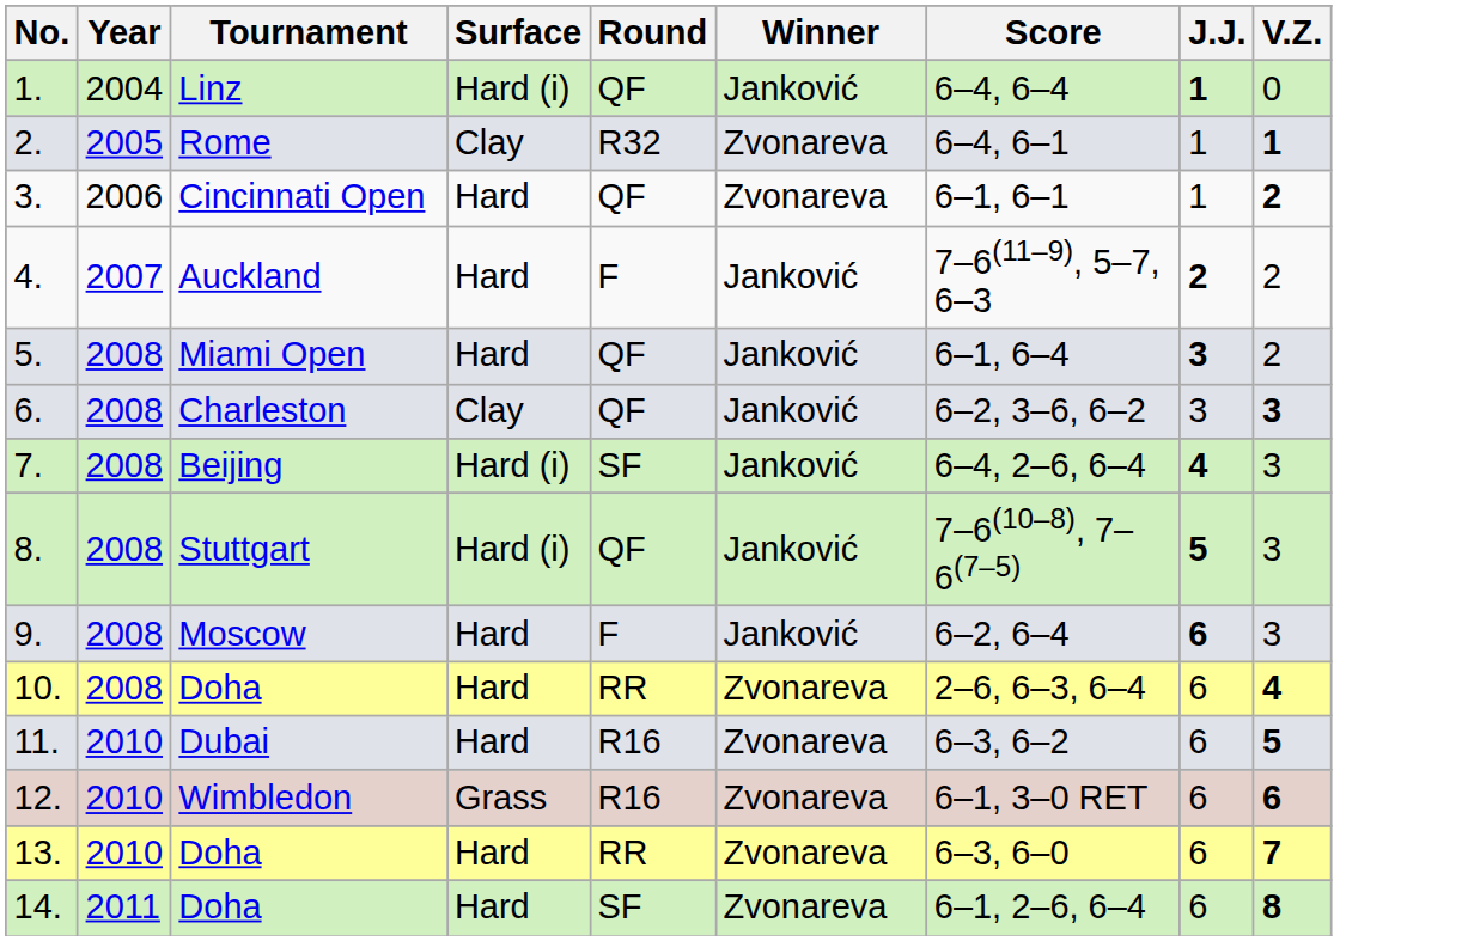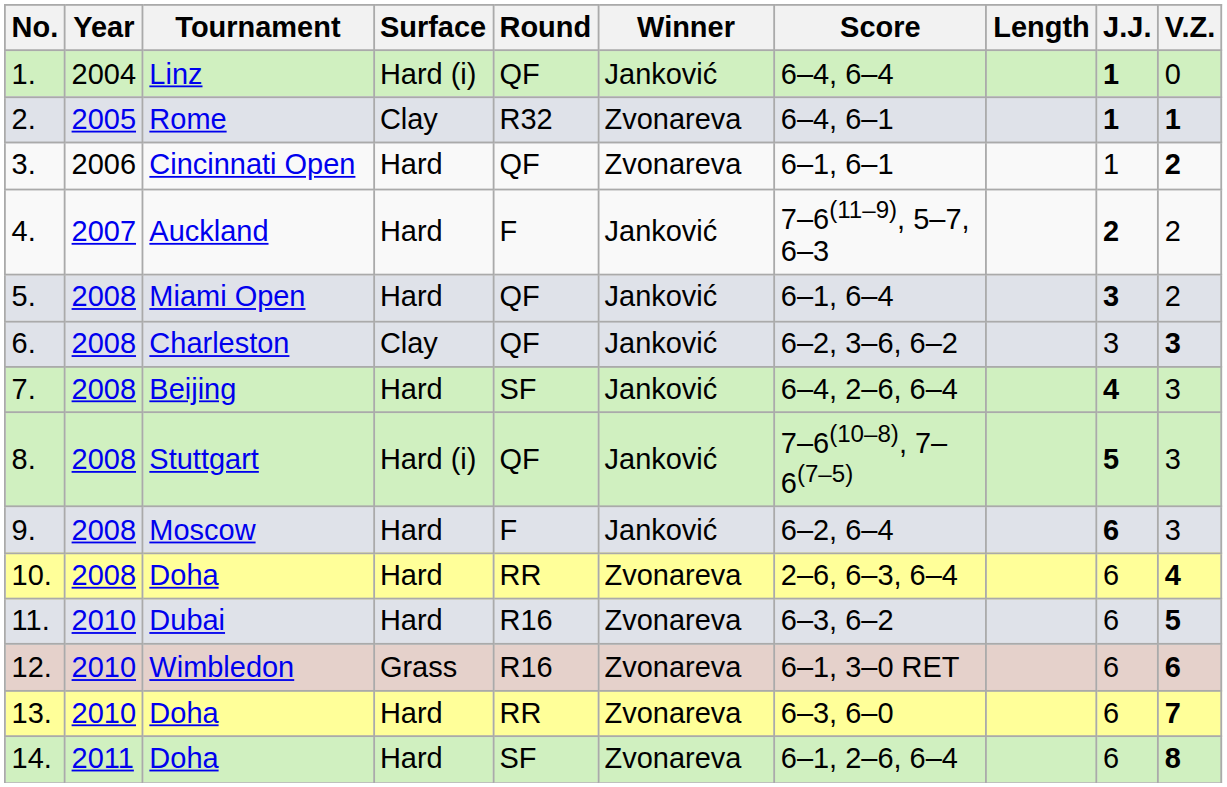+ column: Length
2. | J.J.: normal -> bold
7. | Surface: Hard (i) -> Hard
